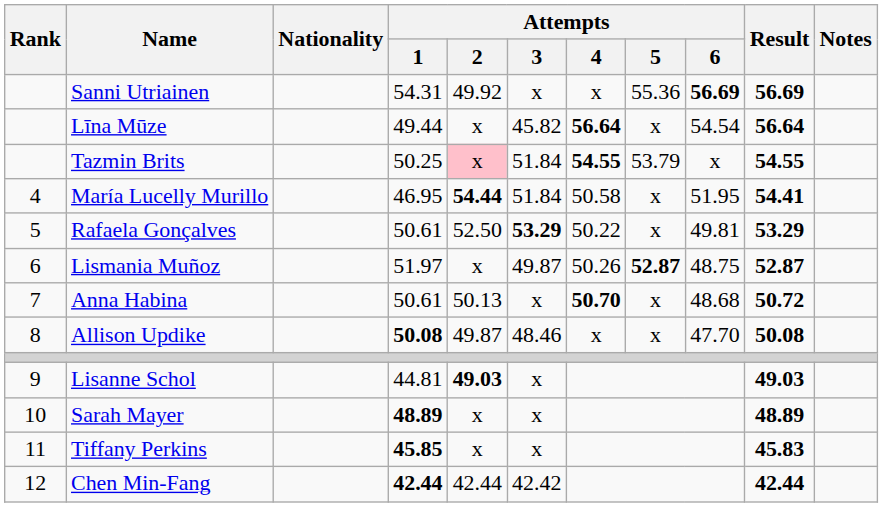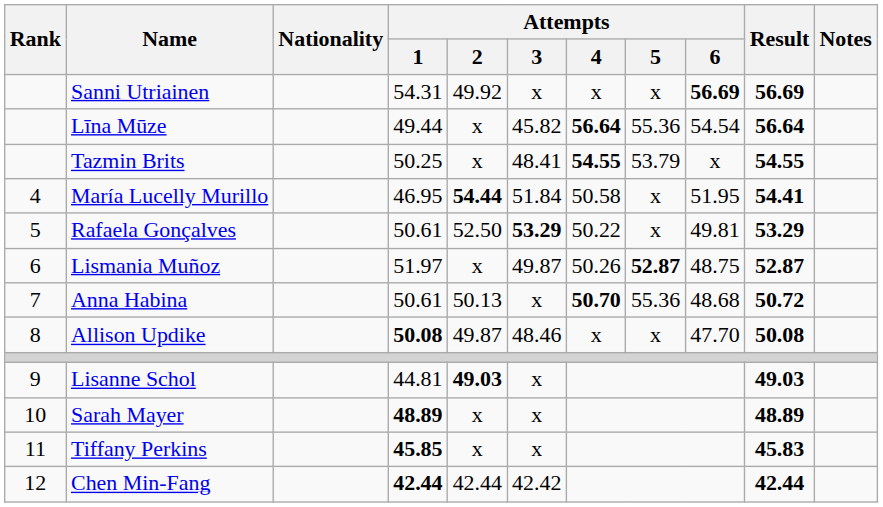Sanni Utriainen | Attempts / 5: 55.36 -> x
Līna Mūze | Attempts / 5: x -> 55.36
Tazmin Brits | Attempts / 2: pink background -> no background
Tazmin Brits | Attempts / 3: 51.84 -> 48.41
Anna Habina | Attempts / 5: x -> 55.36
